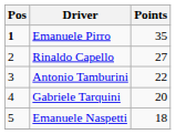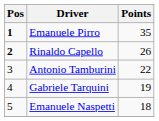Rinaldo Capello | Pos: normal -> bold
Rinaldo Capello | Points: 27 -> 26
Gabriele Tarquini | Points: 20 -> 19
